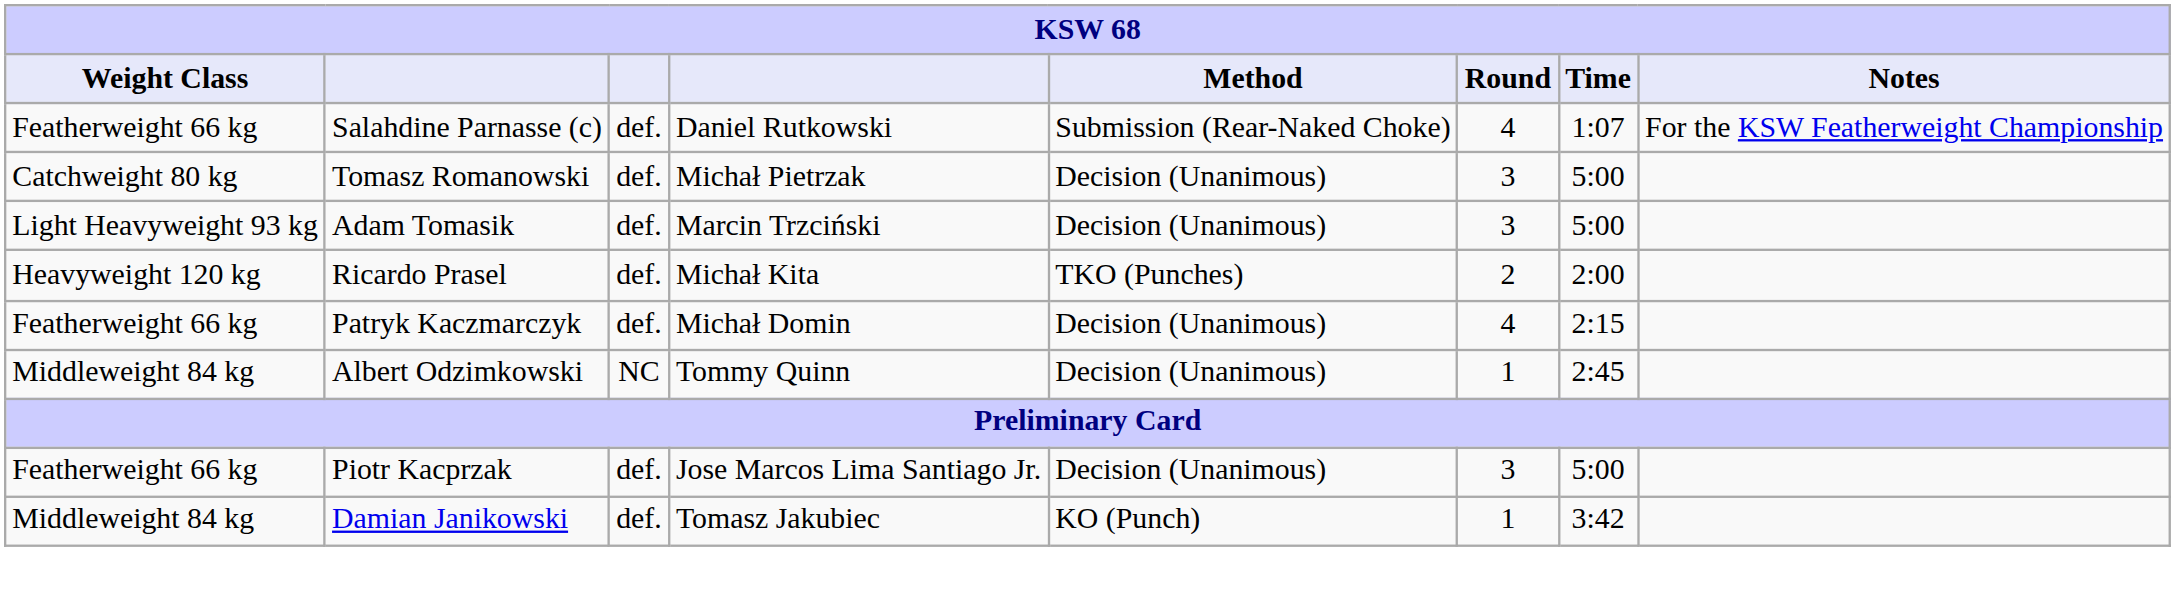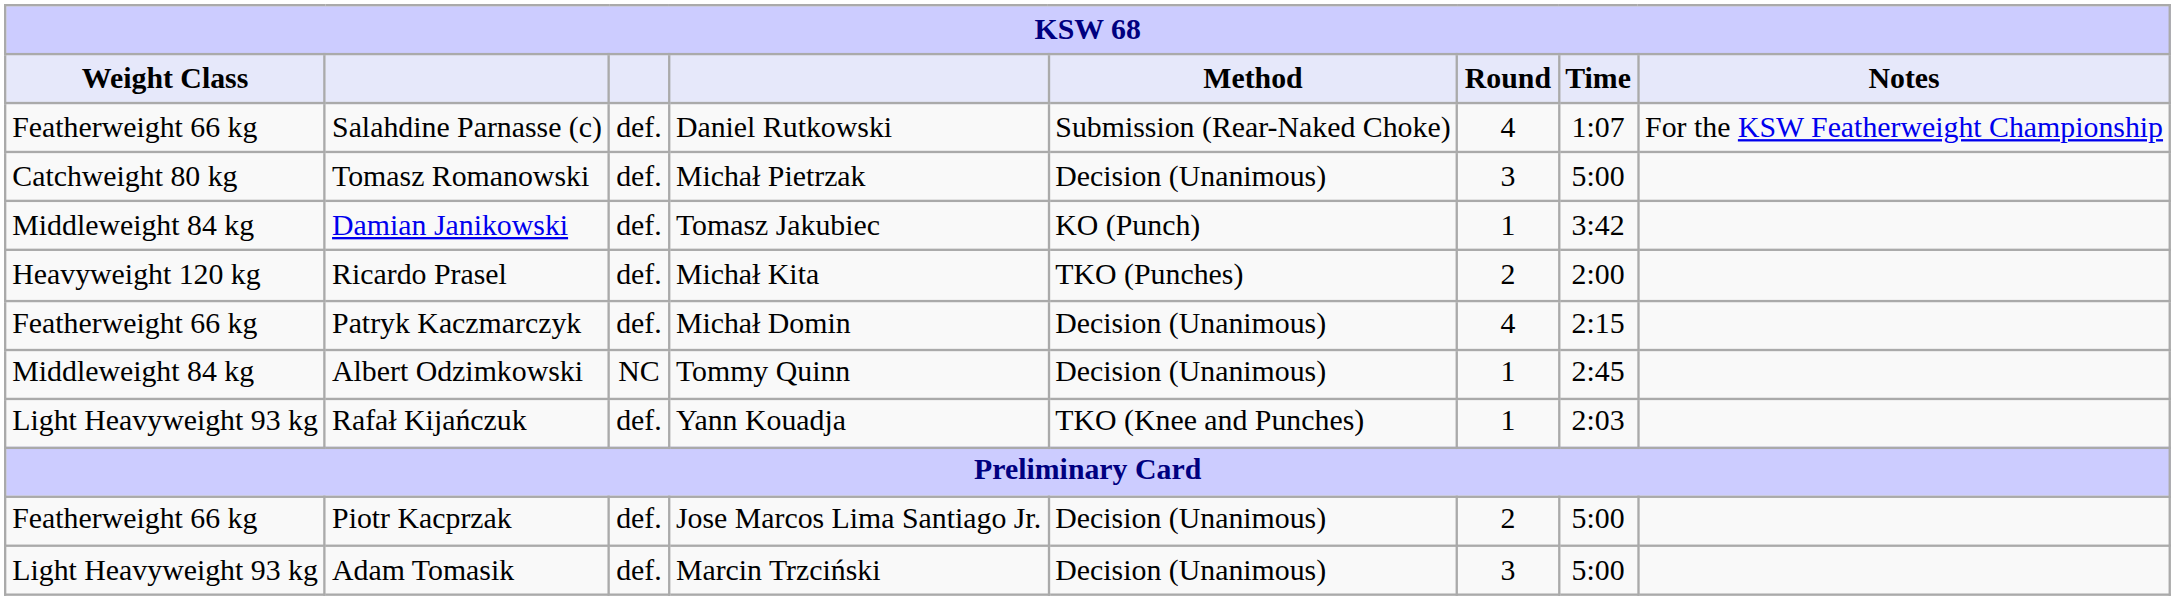rows swapped: Damian Janikowski <-> Adam Tomasik
+ row: Light Heavyweight 93 kg | Rafał Kijańczuk | def. | Yann Kouadja | TKO (Knee and Punches) | 1 | 2:03
Piotr Kacprzak | Round: 3 -> 2
